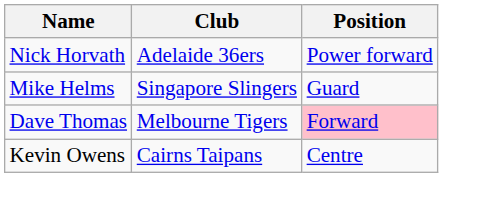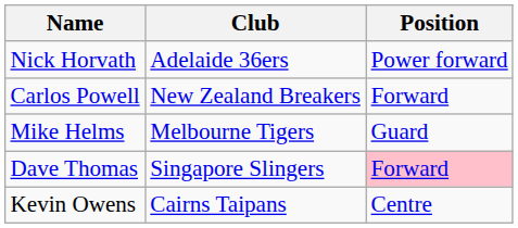+ row: Carlos Powell | New Zealand Breakers | Forward
Mike Helms | Club: Singapore Slingers -> Melbourne Tigers
Dave Thomas | Club: Melbourne Tigers -> Singapore Slingers
